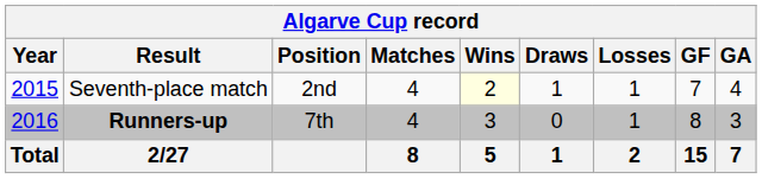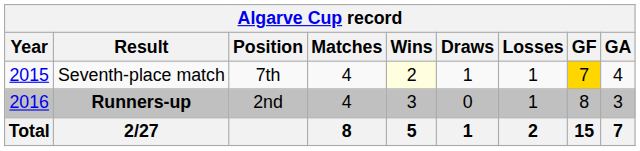Seventh-place match | Position: 2nd -> 7th
Seventh-place match | GF: no background -> gold background
Runners-up | Position: 7th -> 2nd
